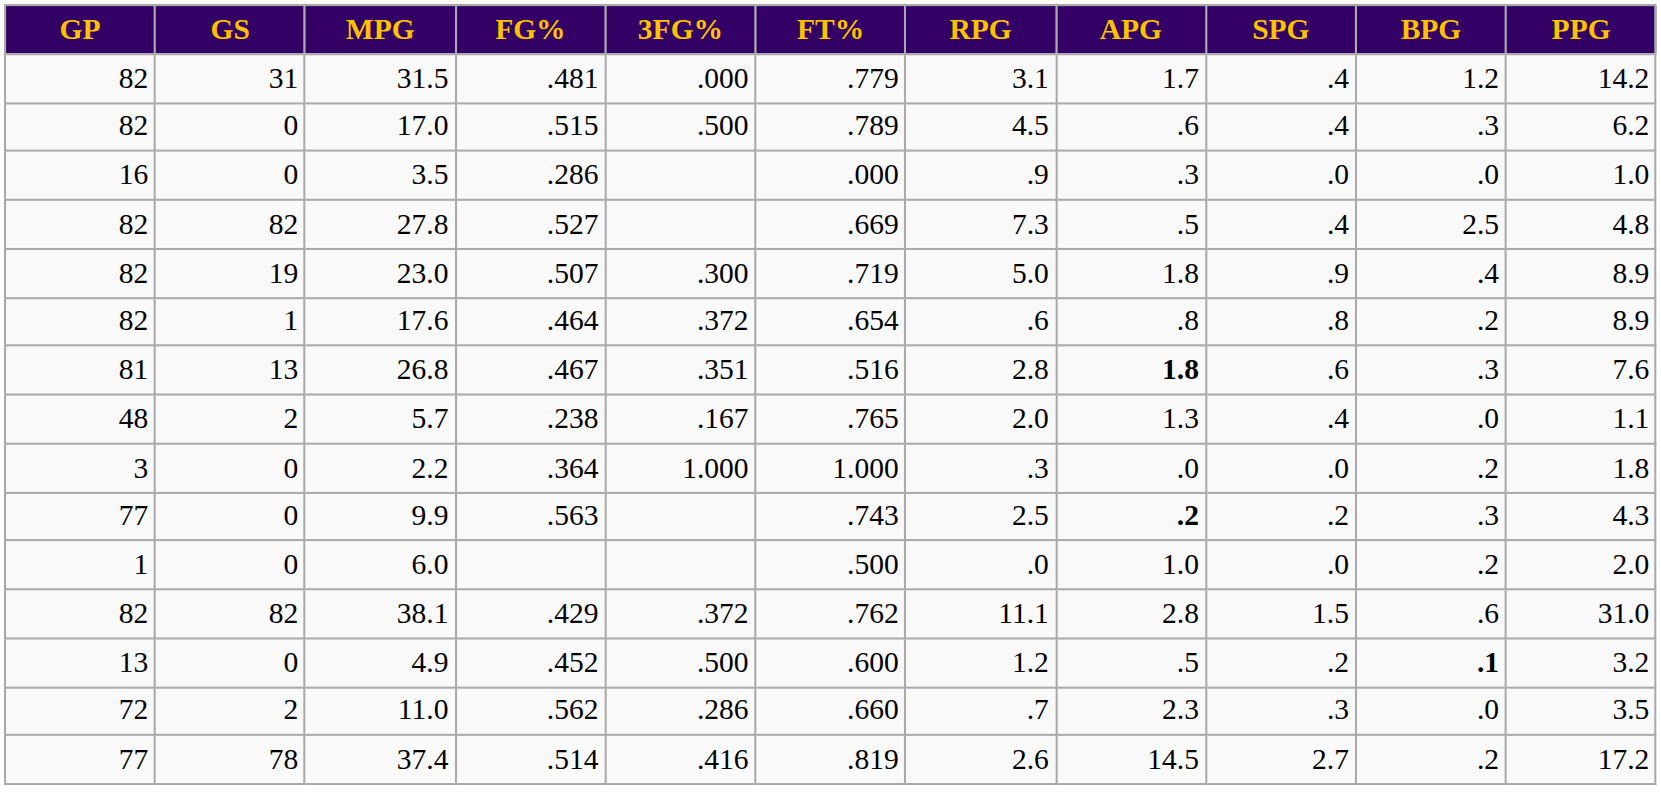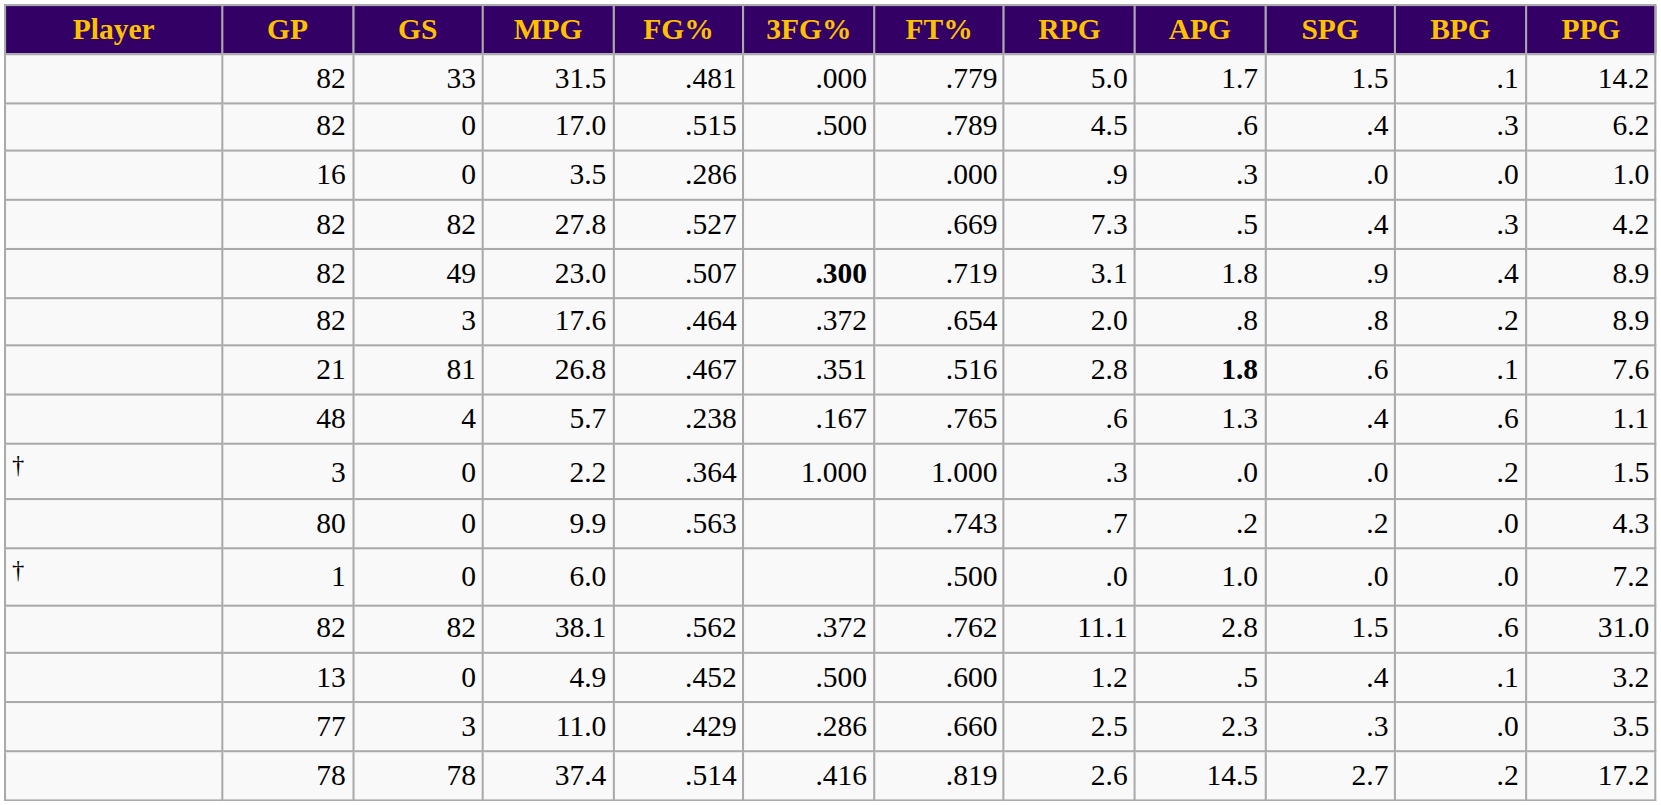+ column: Player | † | †
31.5 | GS: 31 -> 33
31.5 | RPG: 3.1 -> 5.0
31.5 | SPG: .4 -> 1.5
31.5 | BPG: 1.2 -> .1
27.8 | BPG: 2.5 -> .3
27.8 | PPG: 4.8 -> 4.2
23.0 | GS: 19 -> 49
23.0 | 3FG%: normal -> bold
23.0 | RPG: 5.0 -> 3.1
17.6 | GS: 1 -> 3
17.6 | RPG: .6 -> 2.0
26.8 | GP: 81 -> 21
26.8 | GS: 13 -> 81
26.8 | BPG: .3 -> .1
5.7 | GS: 2 -> 4
5.7 | RPG: 2.0 -> .6
5.7 | BPG: .0 -> .6
2.2 | PPG: 1.8 -> 1.5
9.9 | GP: 77 -> 80
9.9 | RPG: 2.5 -> .7
9.9 | APG: bold -> normal
9.9 | BPG: .3 -> .0
6.0 | BPG: .2 -> .0
6.0 | PPG: 2.0 -> 7.2
38.1 | FG%: .429 -> .562
4.9 | SPG: .2 -> .4
4.9 | BPG: bold -> normal
11.0 | GP: 72 -> 77
11.0 | GS: 2 -> 3
11.0 | FG%: .562 -> .429
11.0 | RPG: .7 -> 2.5
37.4 | GP: 77 -> 78
